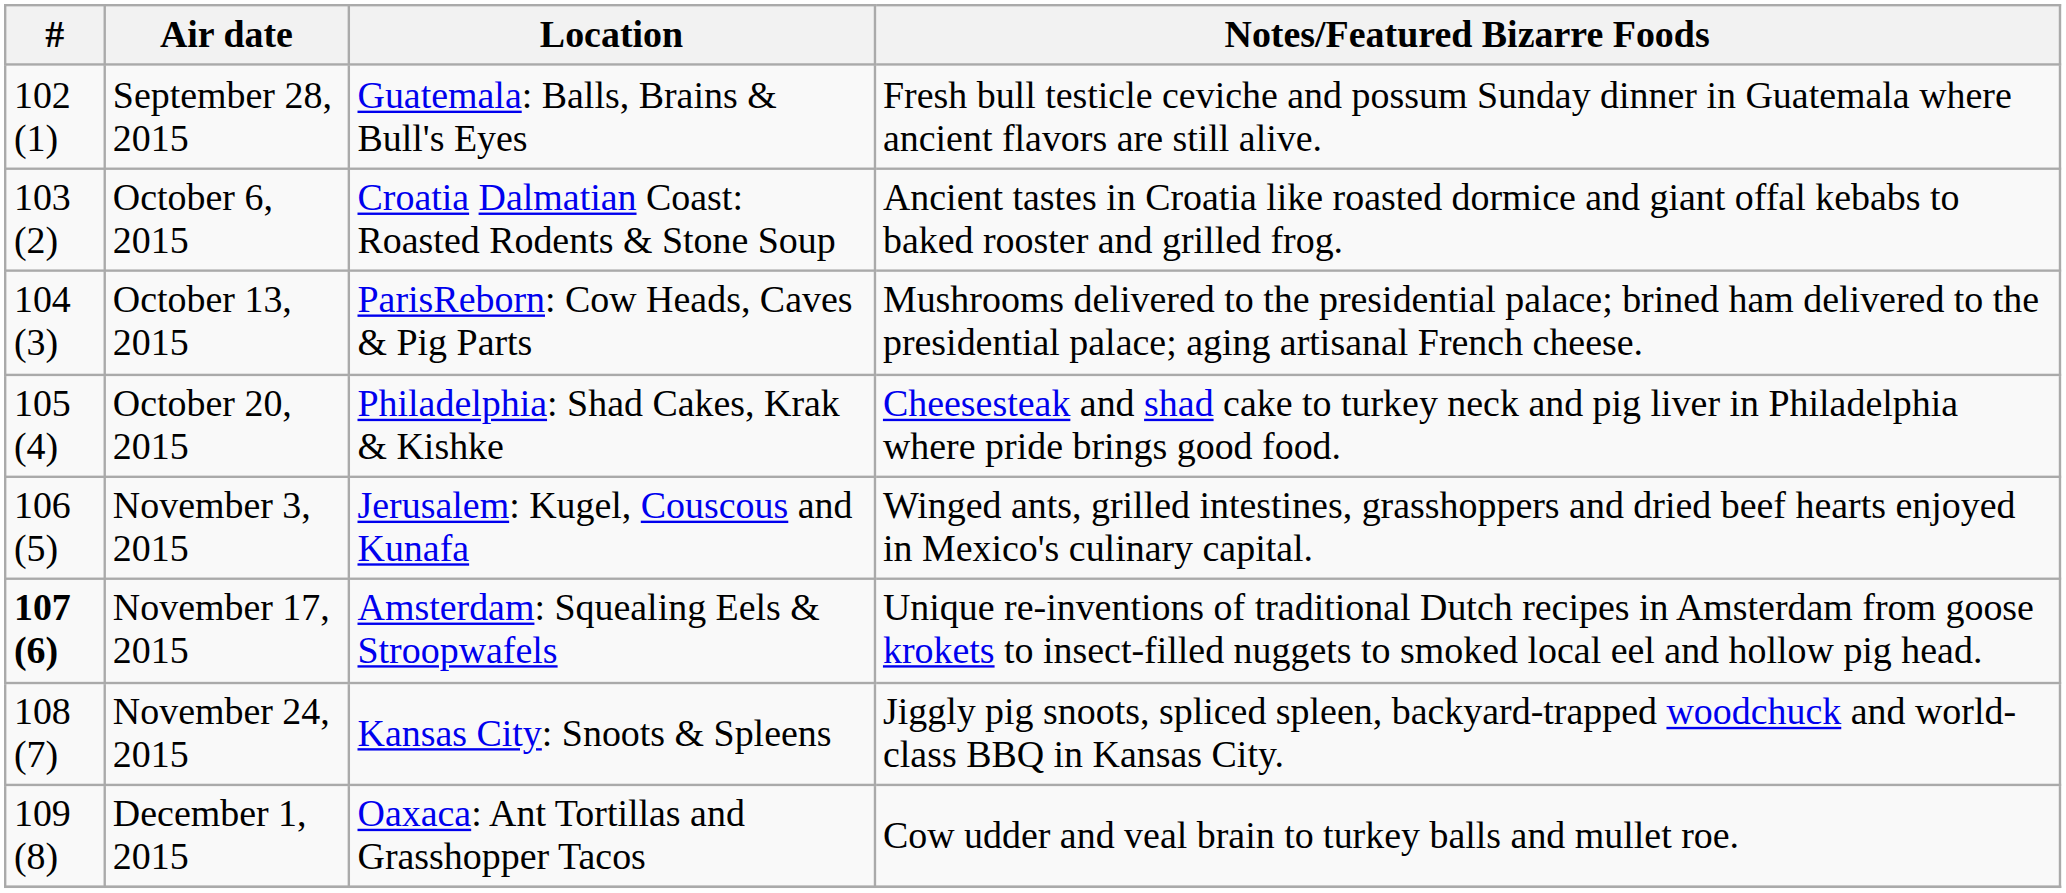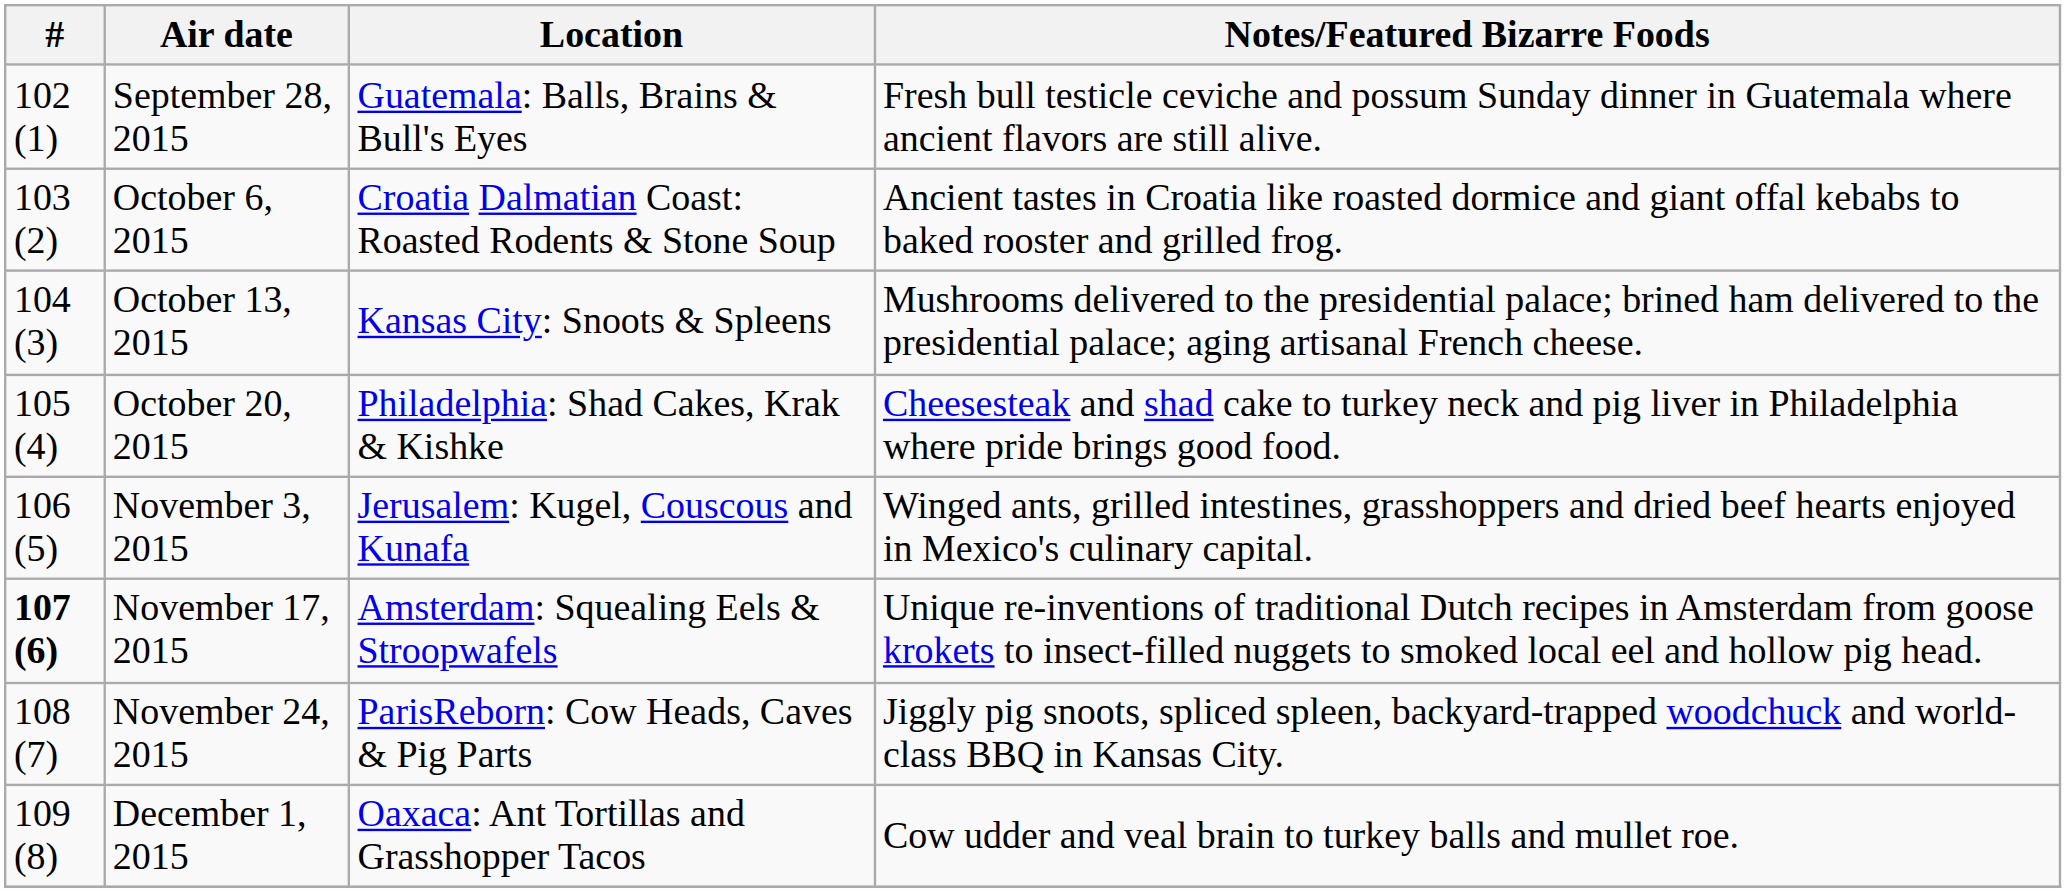October 13, 2015 | Location: ParisReborn: Cow Heads, Caves & Pig Parts -> Kansas City: Snoots & Spleens
November 24, 2015 | Location: Kansas City: Snoots & Spleens -> ParisReborn: Cow Heads, Caves & Pig Parts
